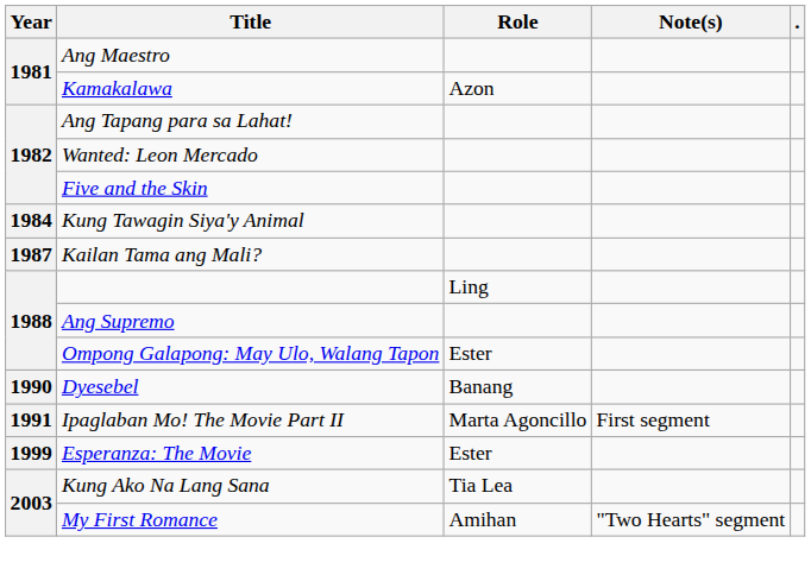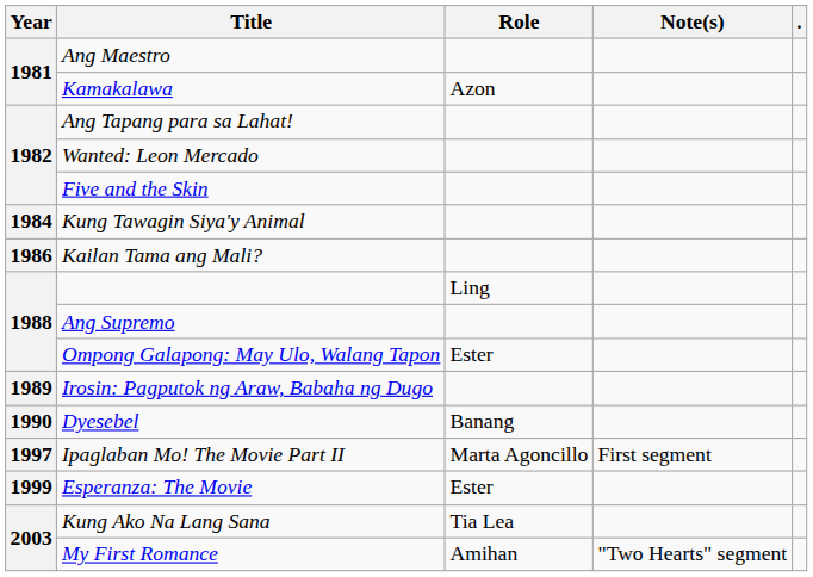Kailan Tama ang Mali? | Year: 1987 -> 1986
+ row: 1989 | Irosin: Pagputok ng Araw, Babaha ng Dugo
Ipaglaban Mo! The Movie Part II | Year: 1991 -> 1997
